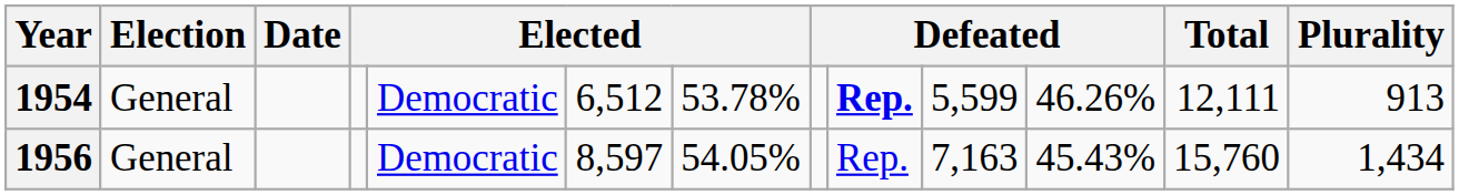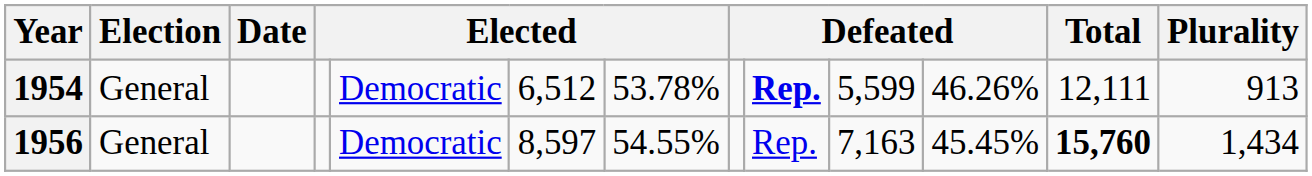1956 | column 7: 54.05% -> 54.55%
1956 | column 11: 45.43% -> 45.45%
1956 | Total: normal -> bold
